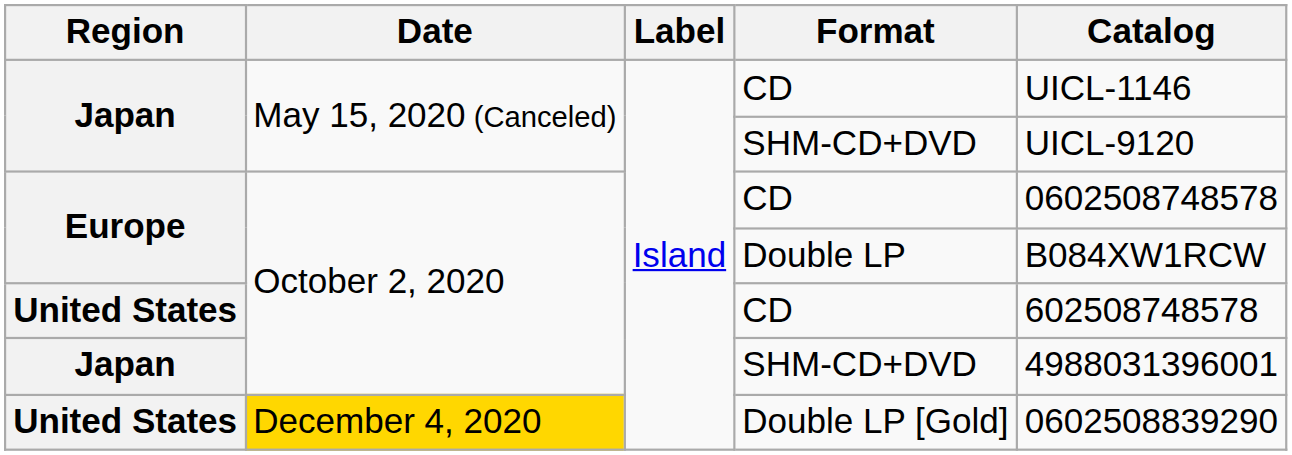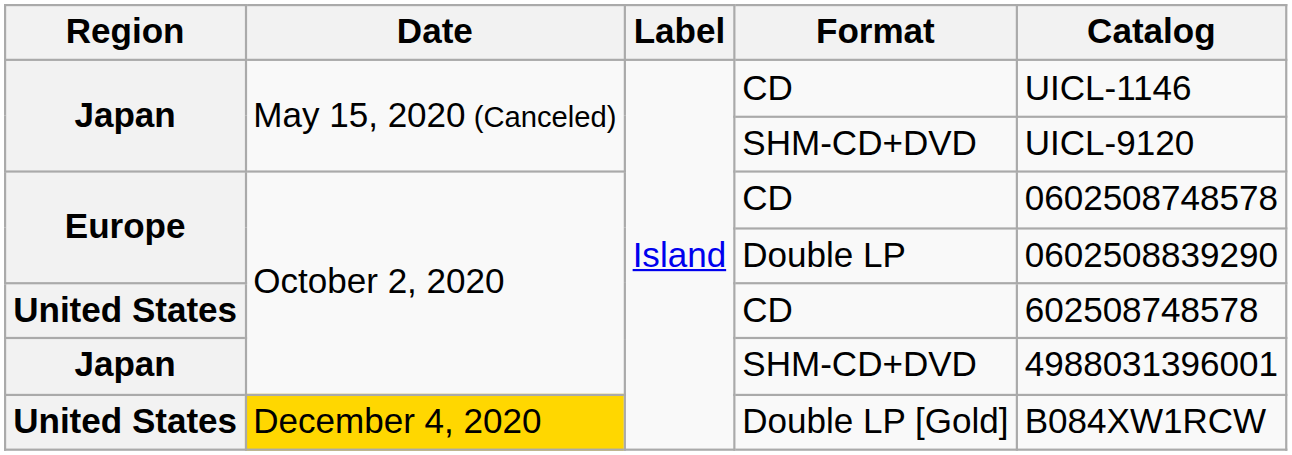Double LP | Catalog: B084XW1RCW -> 0602508839290
Double LP [Gold] | Catalog: 0602508839290 -> B084XW1RCW
